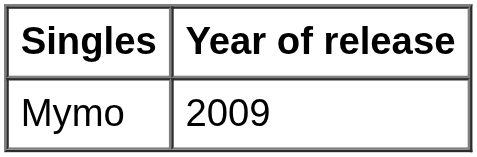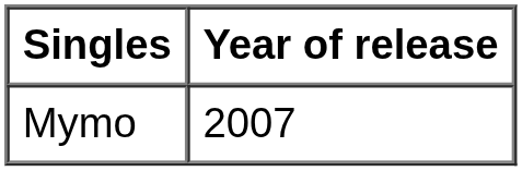Mymo | Year of release: 2009 -> 2007
